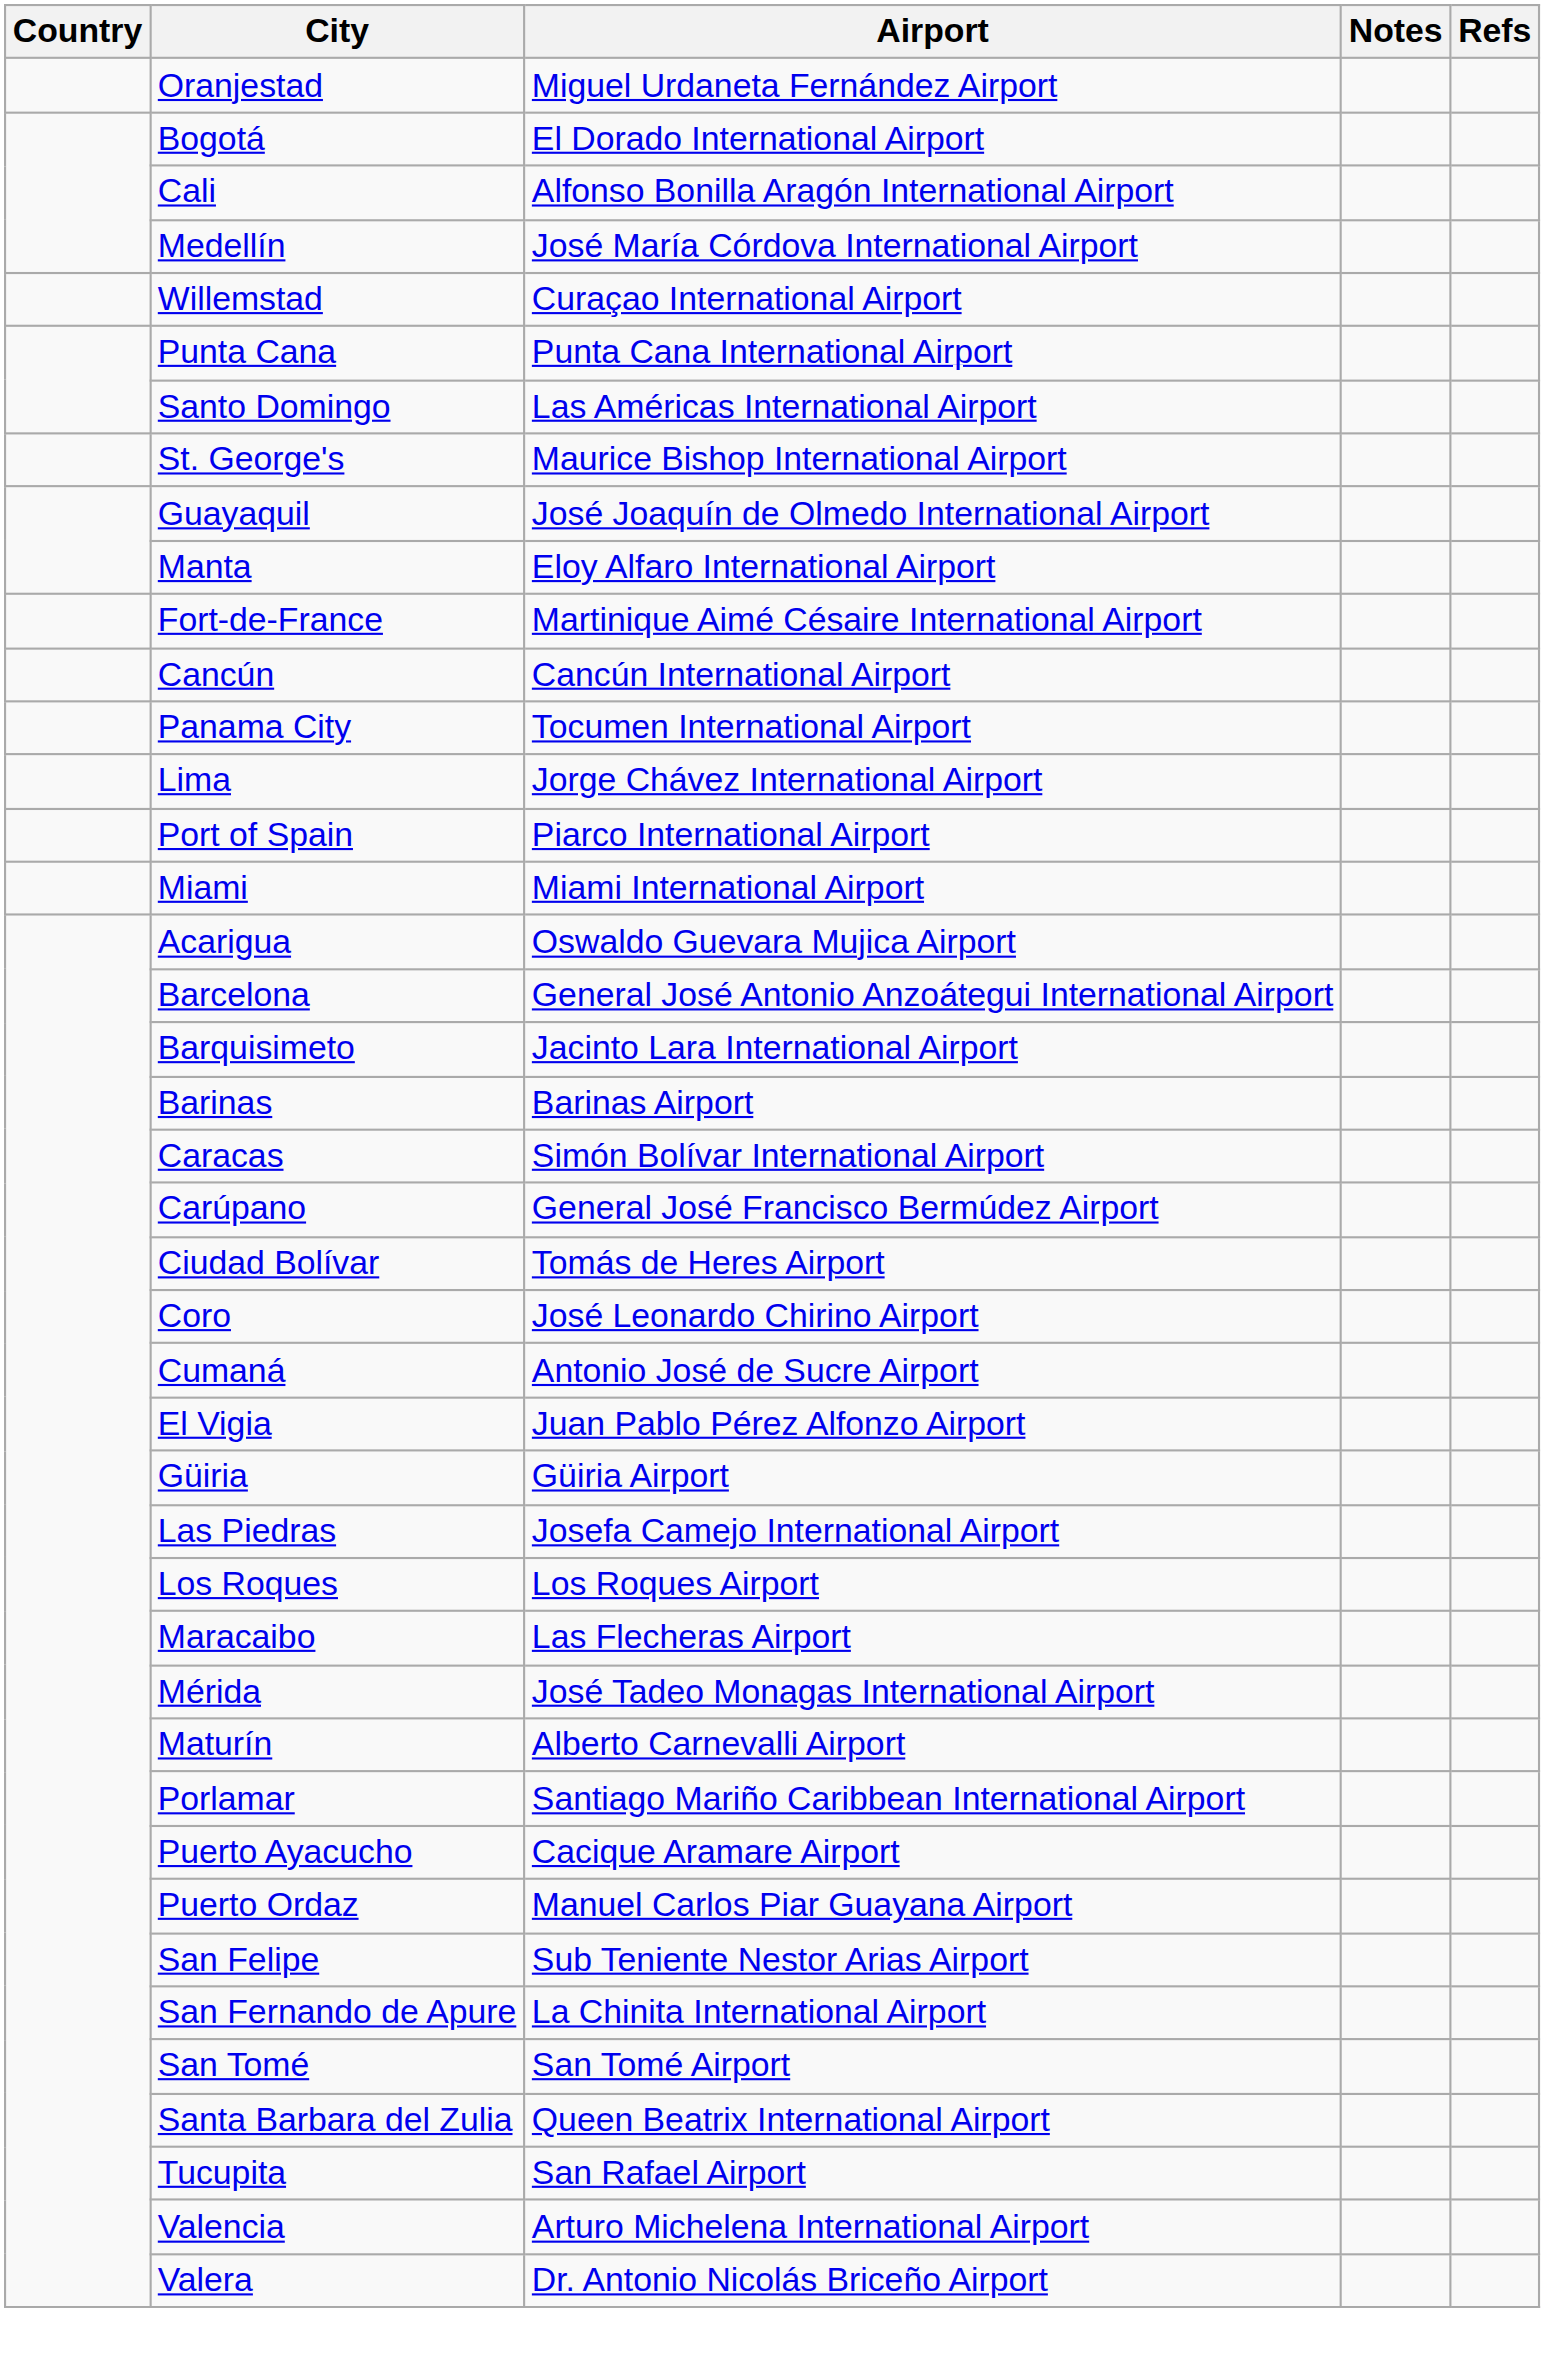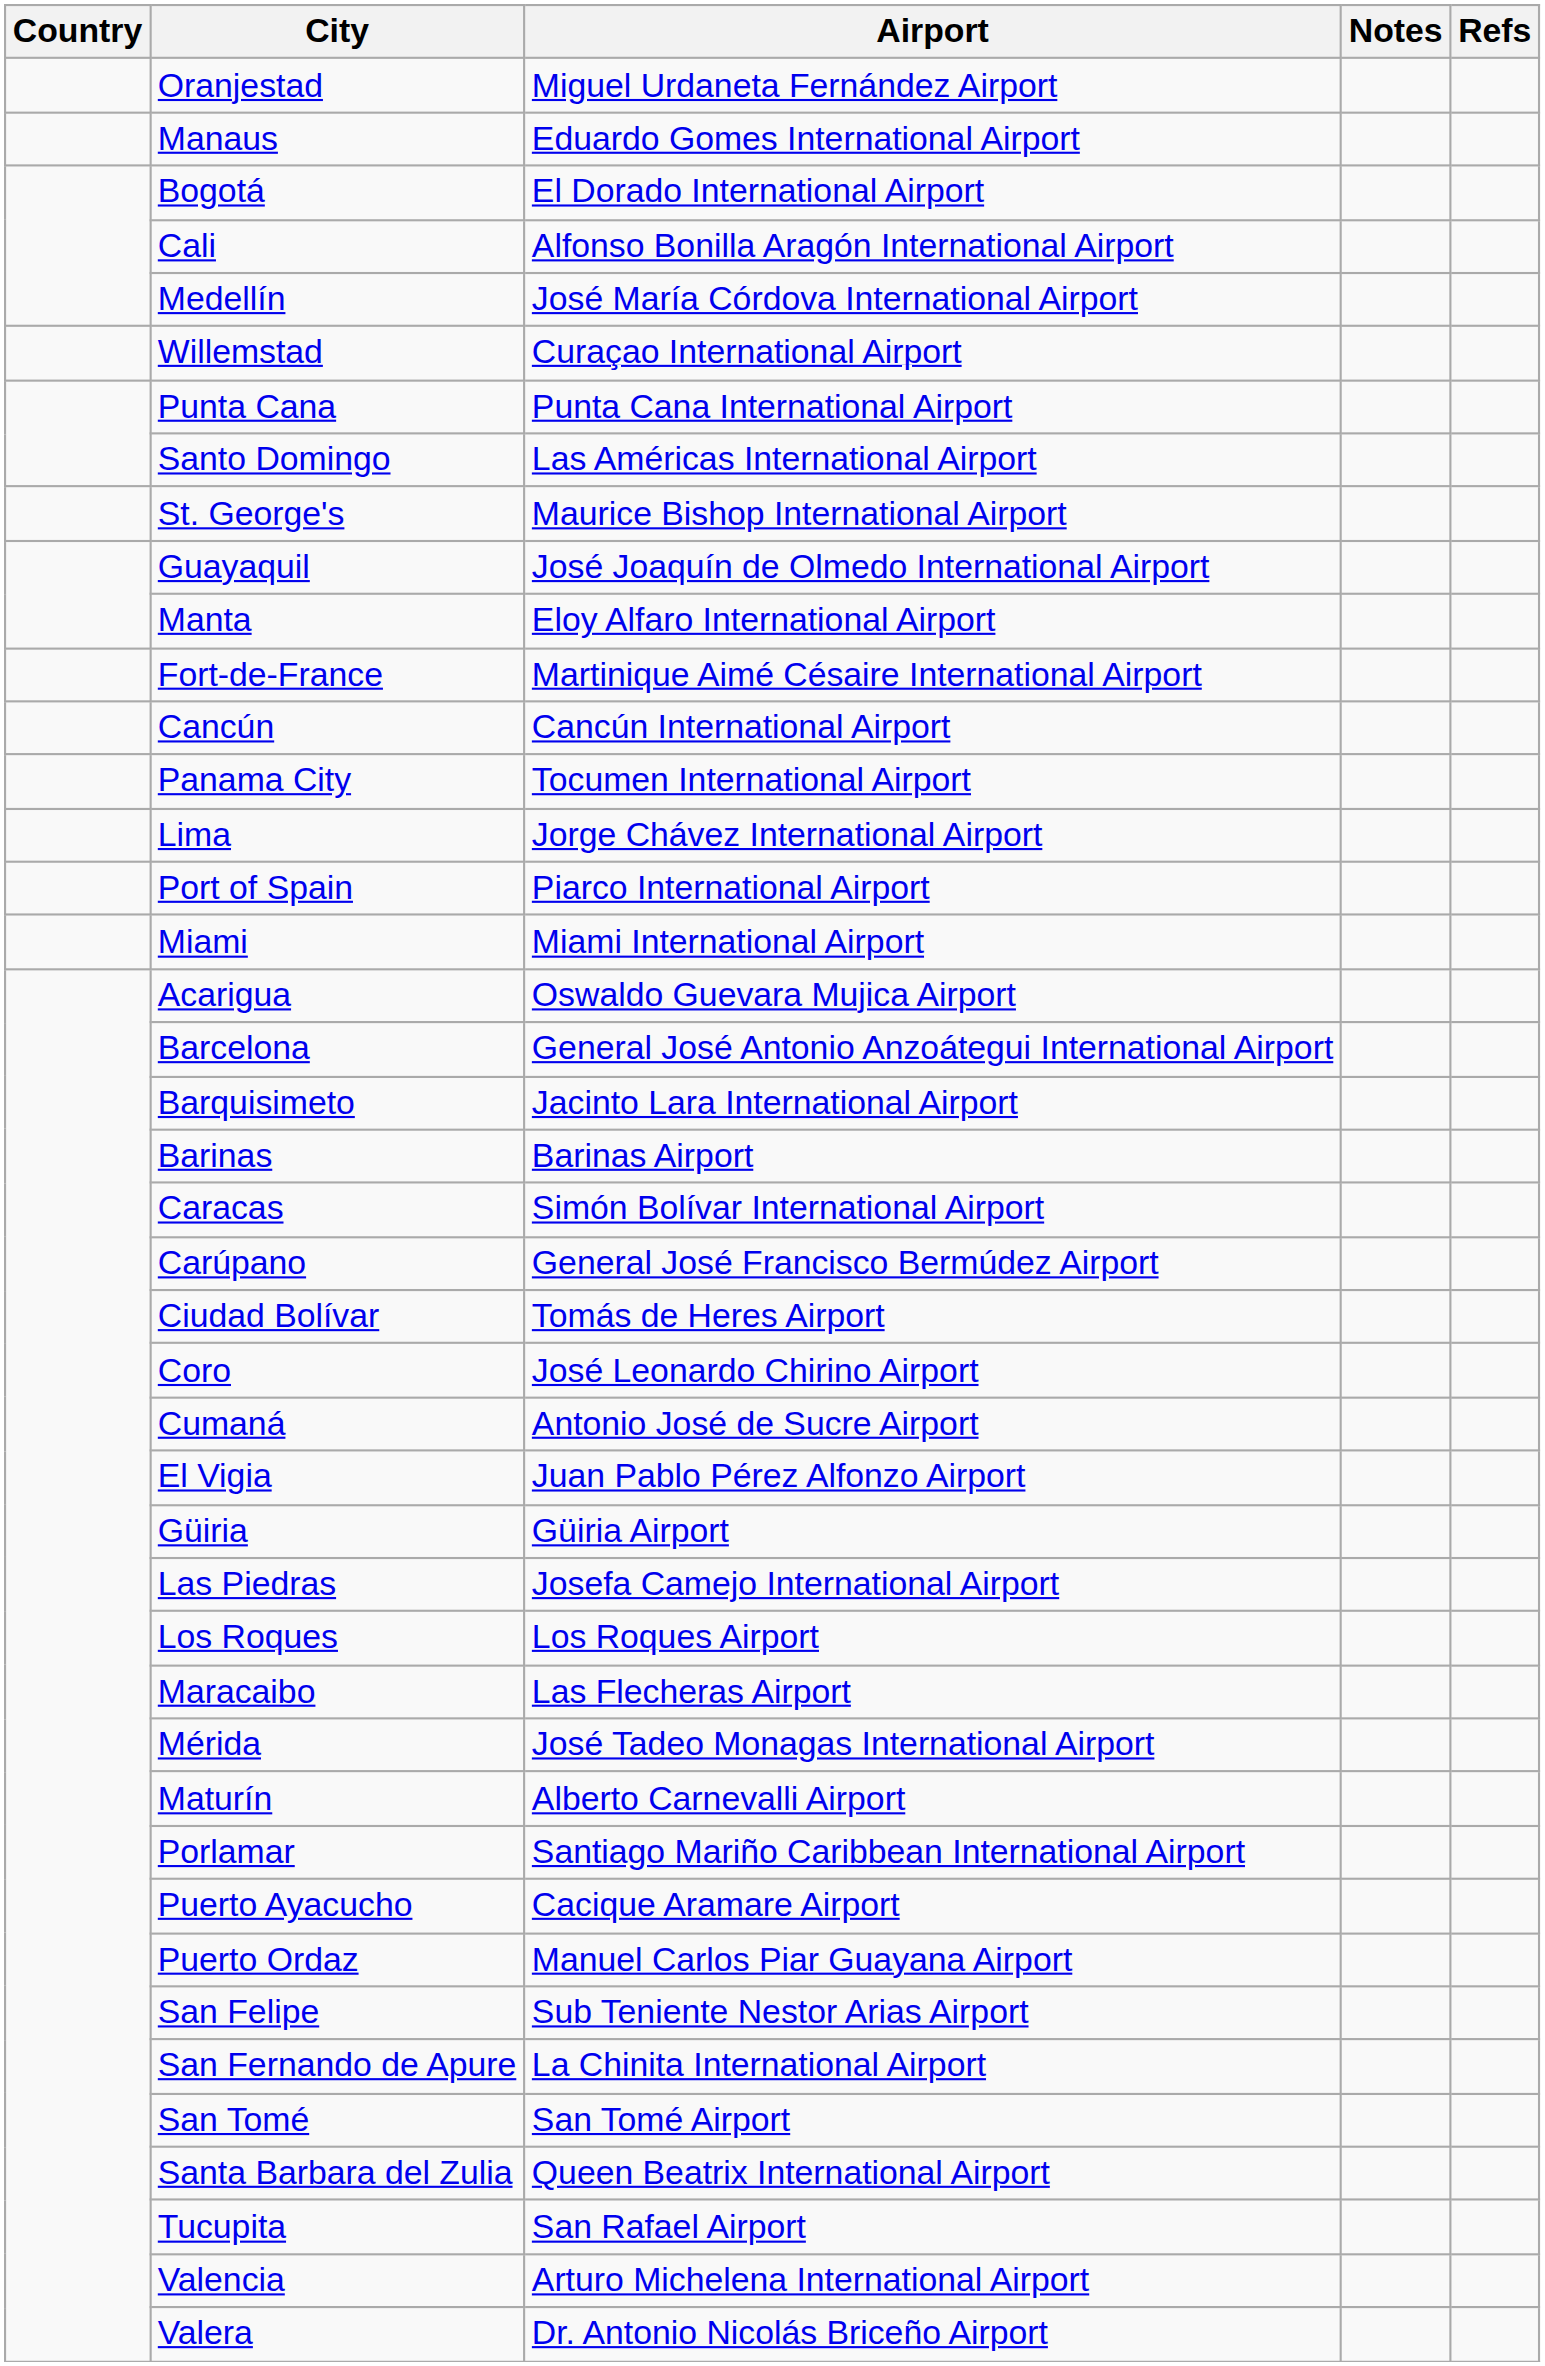+ row: Manaus | Eduardo Gomes International Airport
